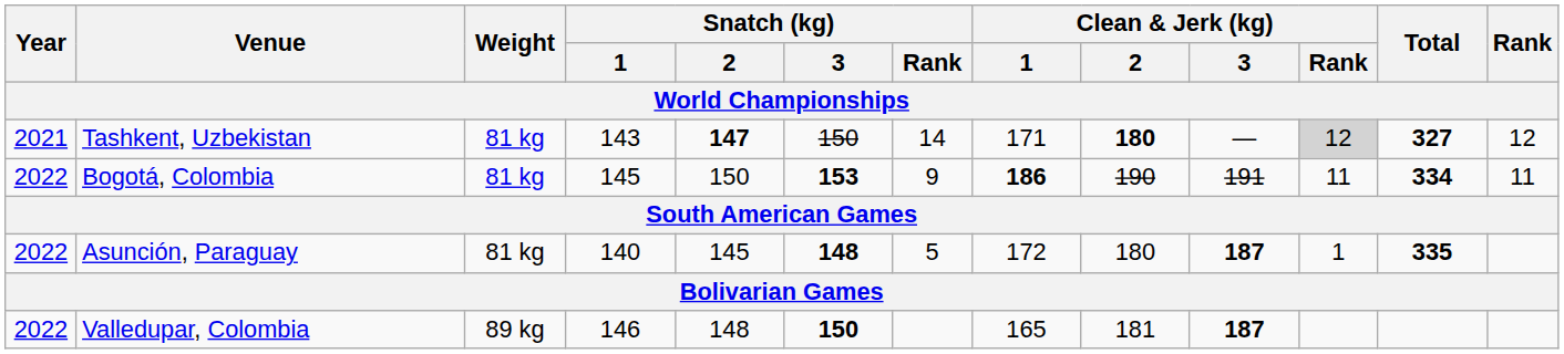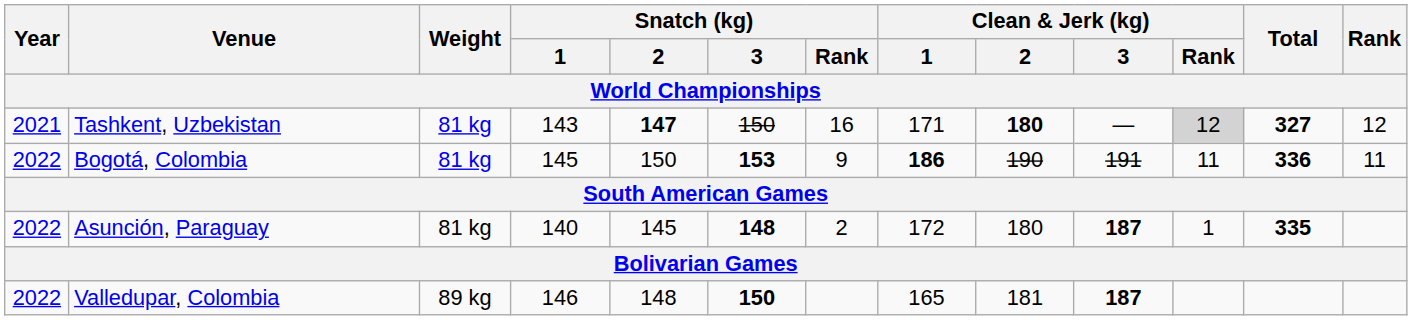Tashkent, Uzbekistan | Snatch (kg) / Rank: 14 -> 16
Bogotá, Colombia | Total: 334 -> 336
Asunción, Paraguay | Snatch (kg) / Rank: 5 -> 2
